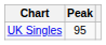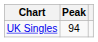UK Singles | Peak: 95 -> 94
